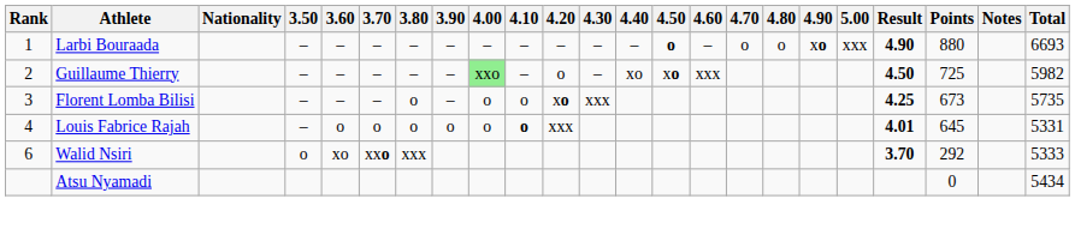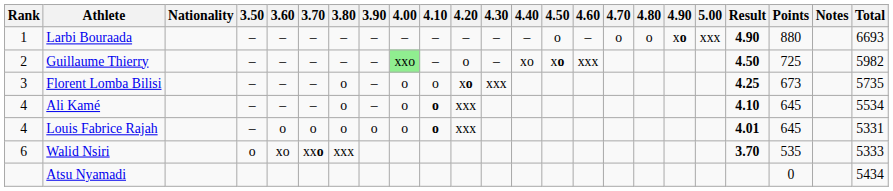Larbi Bouraada | 4.50: bold -> normal
+ row: 4 | Ali Kamé | – | – | – | o | – | o | o | xxx | 4.10 | 645 | 5534
Walid Nsiri | Points: 292 -> 535
